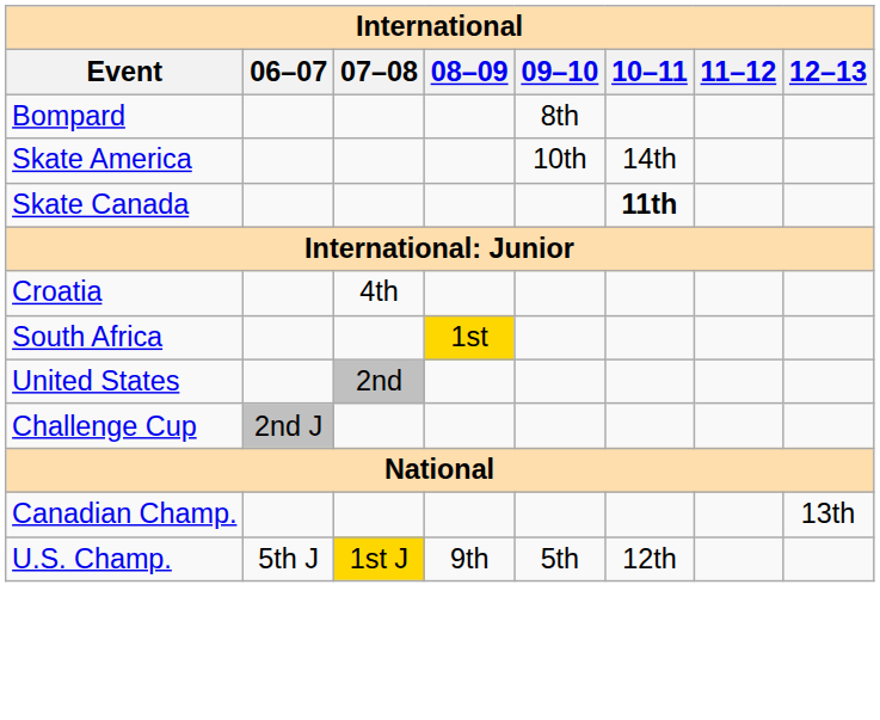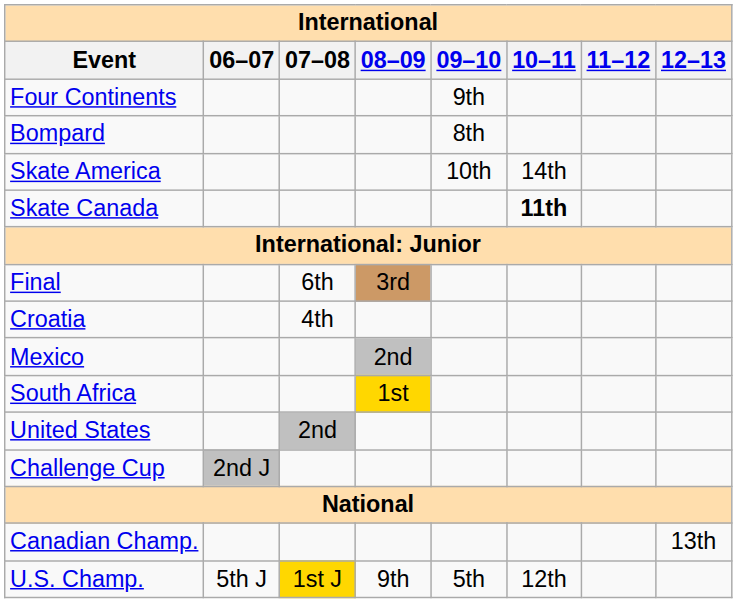+ row: Four Continents | 9th
+ row: Final | 6th | 3rd
+ row: Mexico | 2nd
